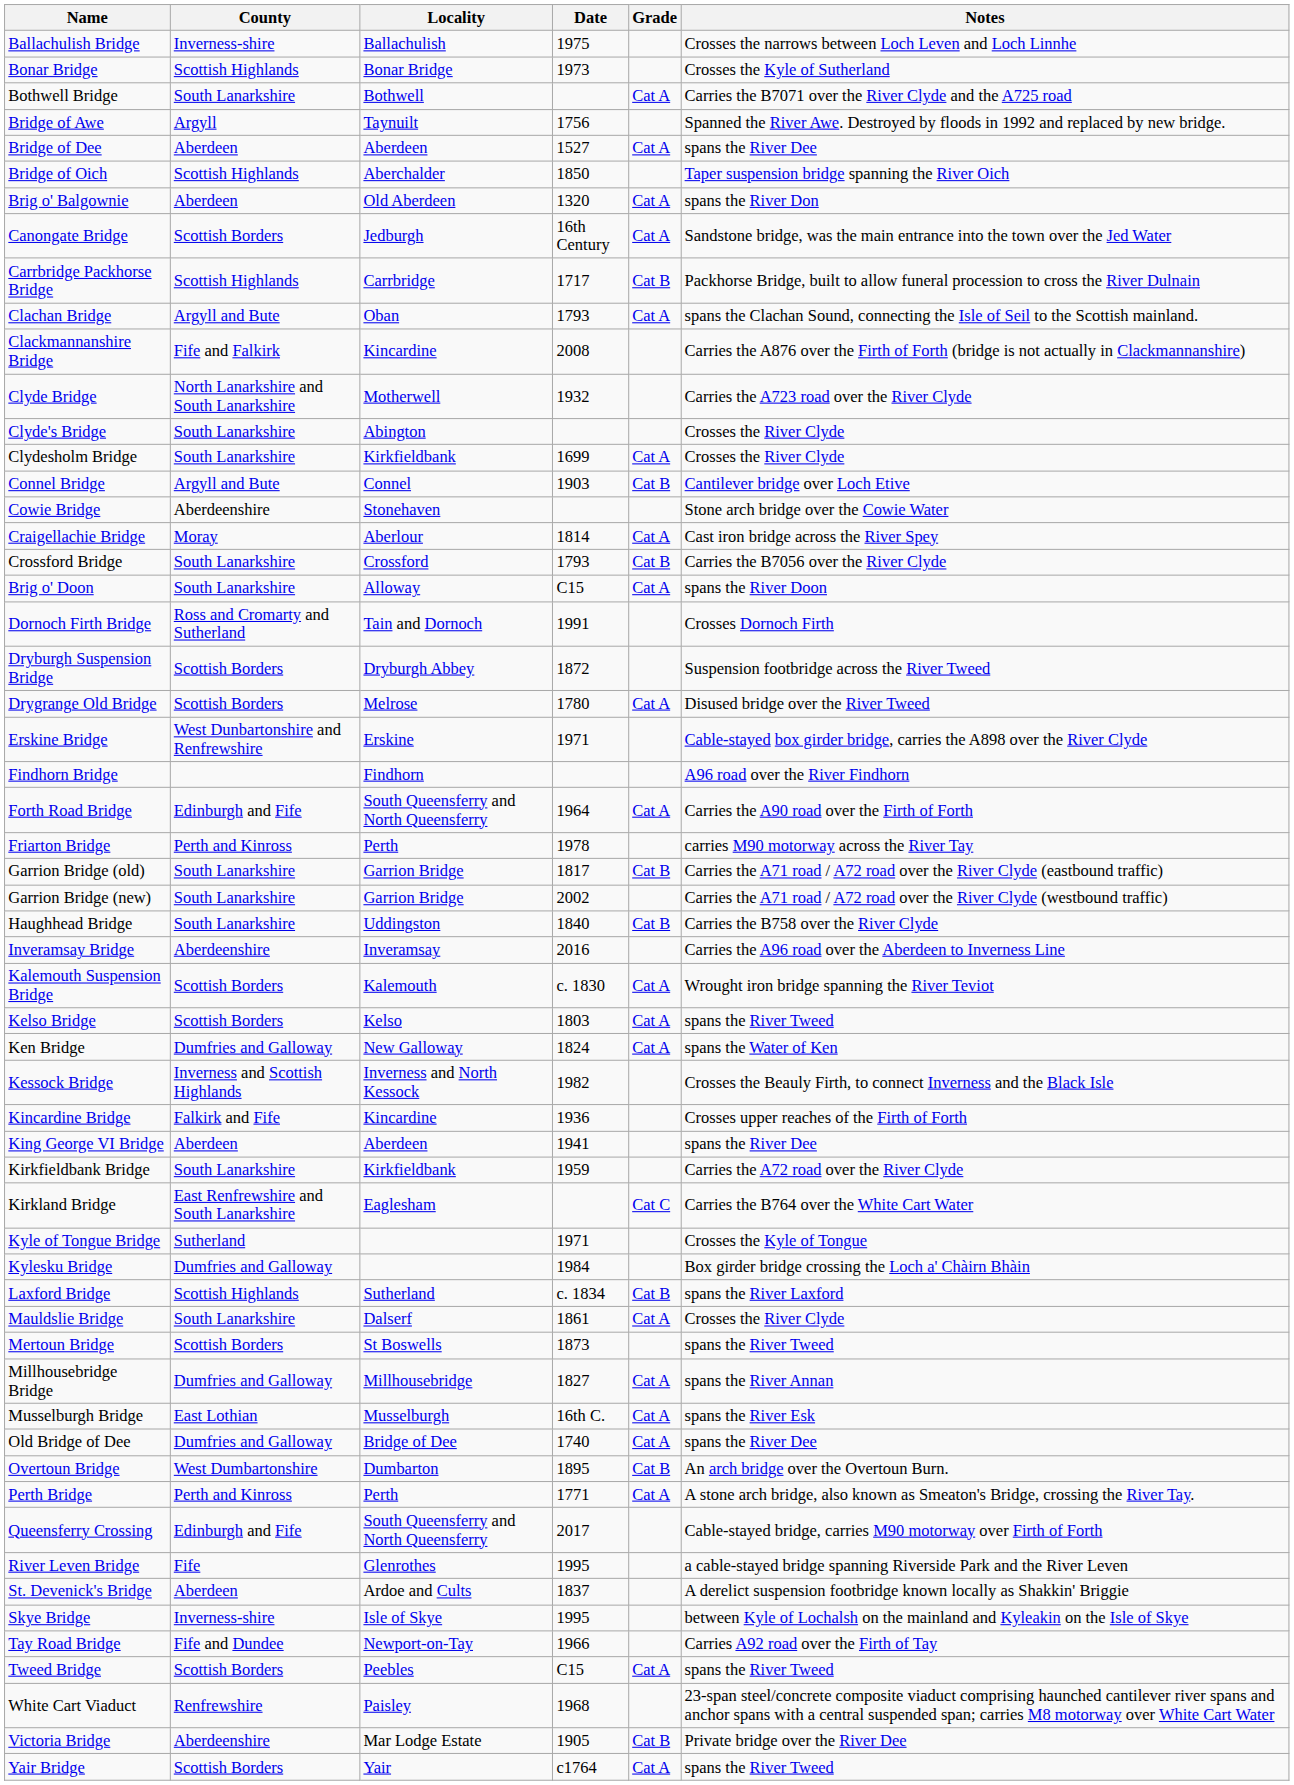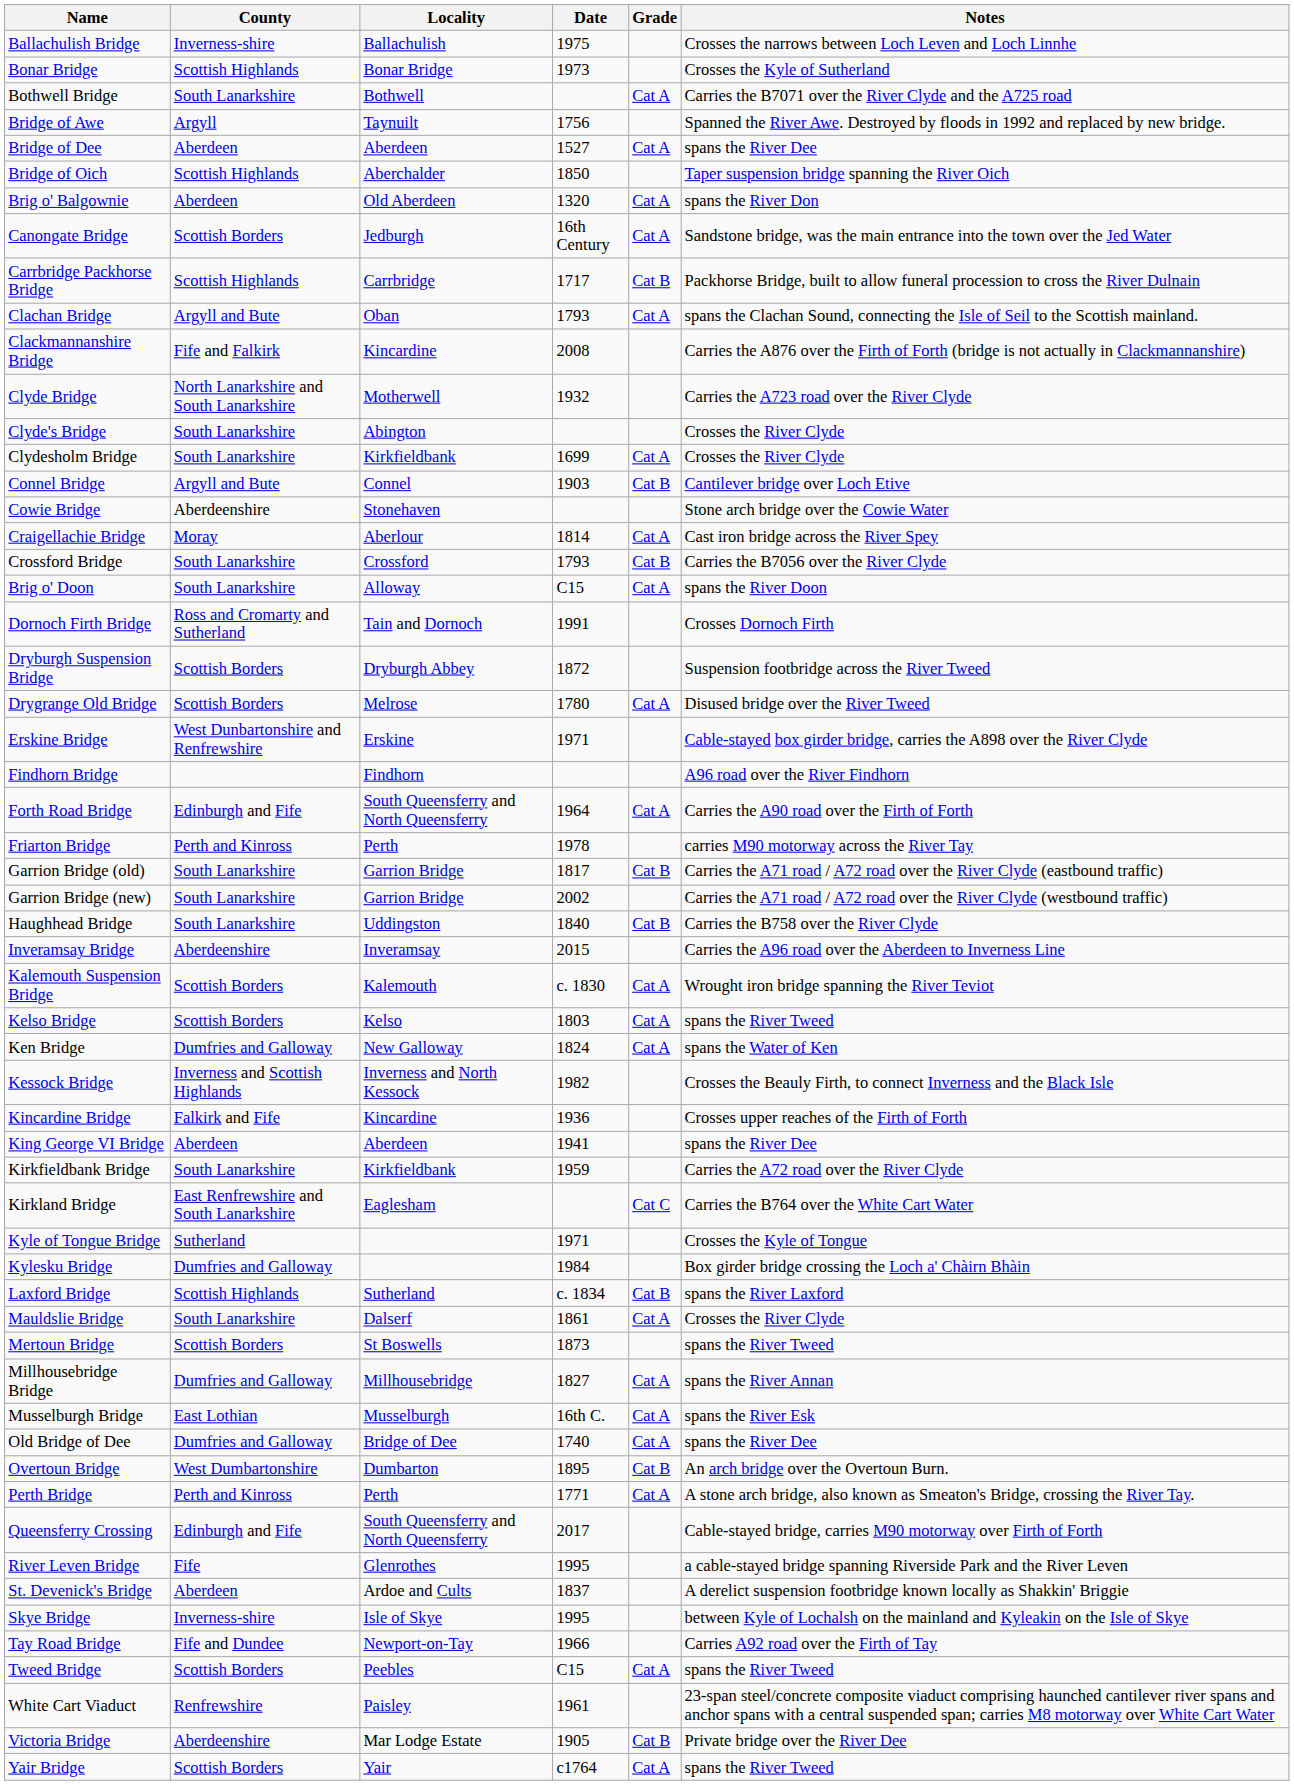Inveramsay Bridge | Date: 2016 -> 2015
White Cart Viaduct | Date: 1968 -> 1961
